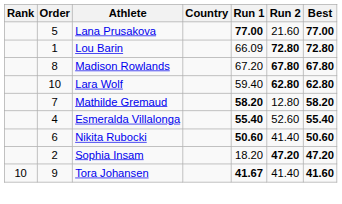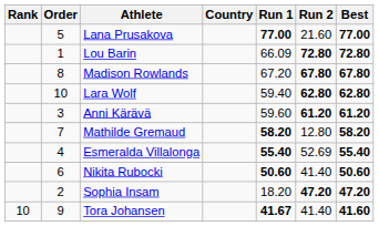+ row: 3 | Anni Kärävä | 59.60 | 61.20 | 61.20
Esmeralda Villalonga | Run 2: 52.60 -> 52.69
